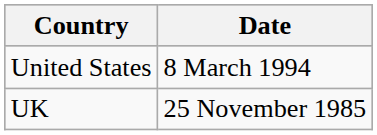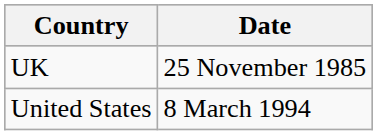rows swapped: UK <-> United States
